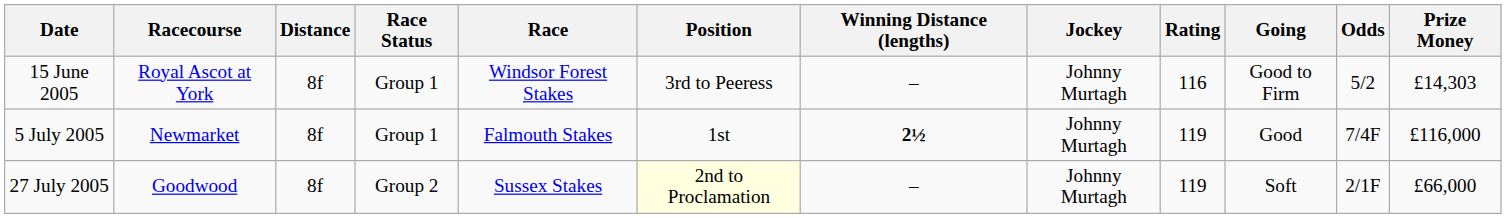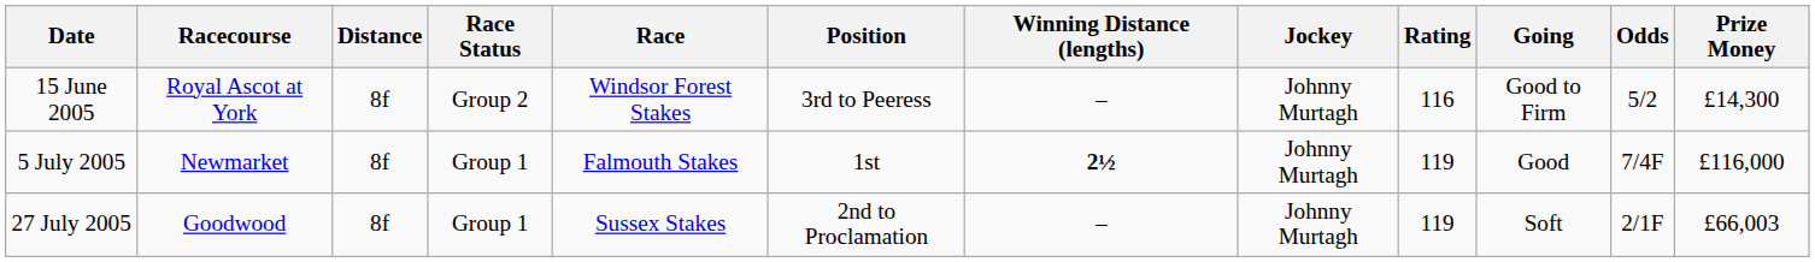15 June 2005 | Race Status: Group 1 -> Group 2
15 June 2005 | Prize Money: £14,303 -> £14,300
27 July 2005 | Race Status: Group 2 -> Group 1
27 July 2005 | Position: lightyellow background -> no background
27 July 2005 | Prize Money: £66,000 -> £66,003
